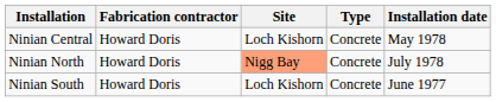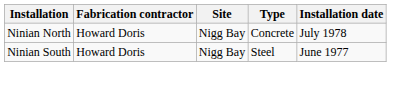- row: Ninian Central | Howard Doris | Loch Kishorn | Concrete | May 1978
Ninian North | Site: lightsalmon background -> no background
Ninian South | Site: Loch Kishorn -> Nigg Bay
Ninian South | Type: Concrete -> Steel
